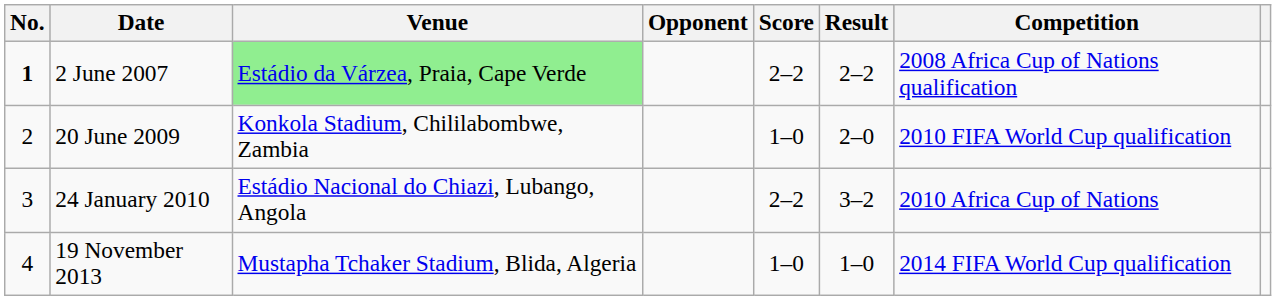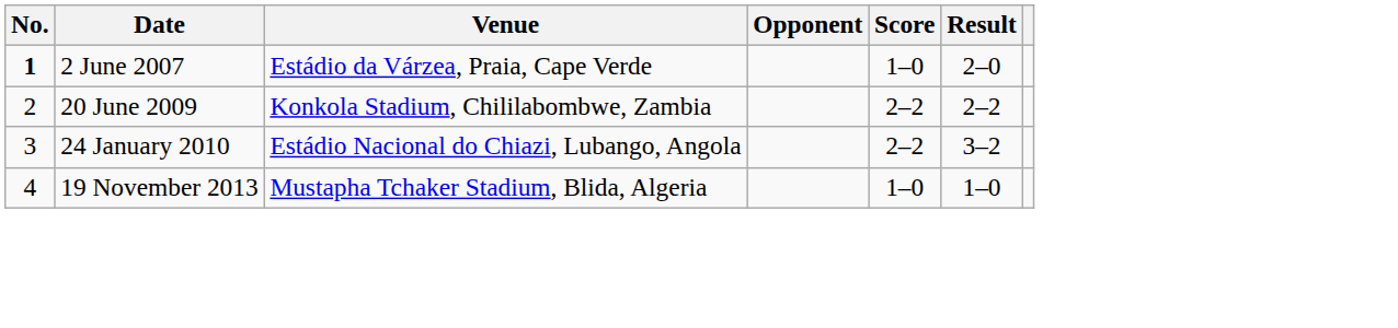- column: Competition | 2008 Africa Cup of Nations qualification | 2010 FIFA World Cup qualification | 2010 Africa Cup of Nations | 2014 FIFA World Cup qualification
2 June 2007 | Venue: lightgreen background -> no background
2 June 2007 | Score: 2–2 -> 1–0
2 June 2007 | Result: 2–2 -> 2–0
20 June 2009 | Score: 1–0 -> 2–2
20 June 2009 | Result: 2–0 -> 2–2
